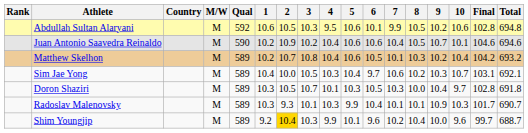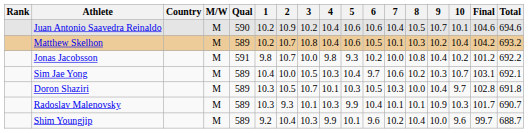- row: Abdullah Sultan Alaryani | M | 592 | 10.6 | 10.5 | 10.3 | 9.5 | 10.6 | 10.1 | 9.9 | 10.5 | 10.2 | 10.6 | 102.8 | 694.8
+ row: Jonas Jacobsson | M | 591 | 9.8 | 10.7 | 10.0 | 9.8 | 9.3 | 10.2 | 10.0 | 10.8 | 10.4 | 10.2 | 101.2 | 692.2
Shim Youngjip | 2: gold background -> no background
